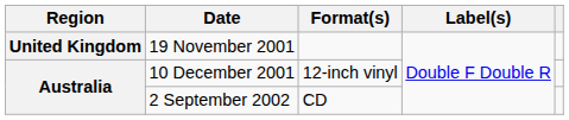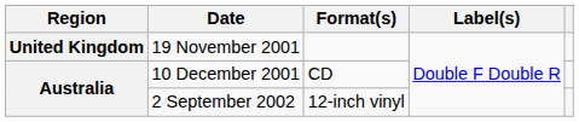10 December 2001 | Format(s): 12-inch vinyl -> CD
2 September 2002 | Format(s): CD -> 12-inch vinyl
